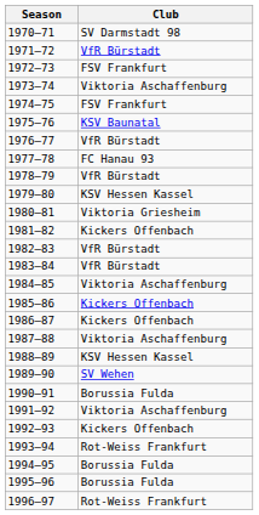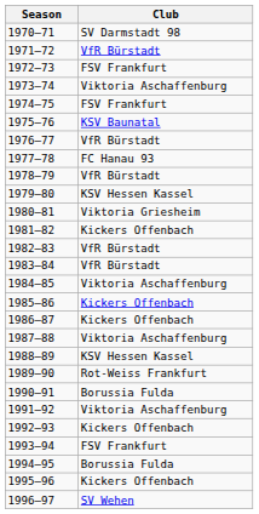1989–90 | Club: SV Wehen -> Rot-Weiss Frankfurt
1993–94 | Club: Rot-Weiss Frankfurt -> FSV Frankfurt
1995–96 | Club: Borussia Fulda -> Kickers Offenbach
1996–97 | Club: Rot-Weiss Frankfurt -> SV Wehen
